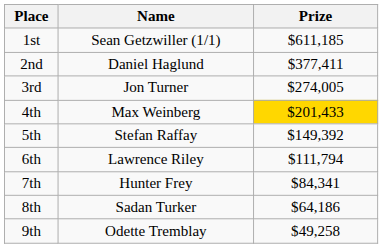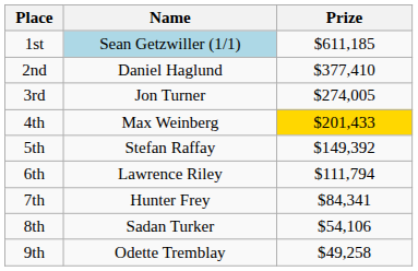1st | Name: no background -> lightblue background
2nd | Prize: $377,411 -> $377,410
8th | Prize: $64,186 -> $54,106
